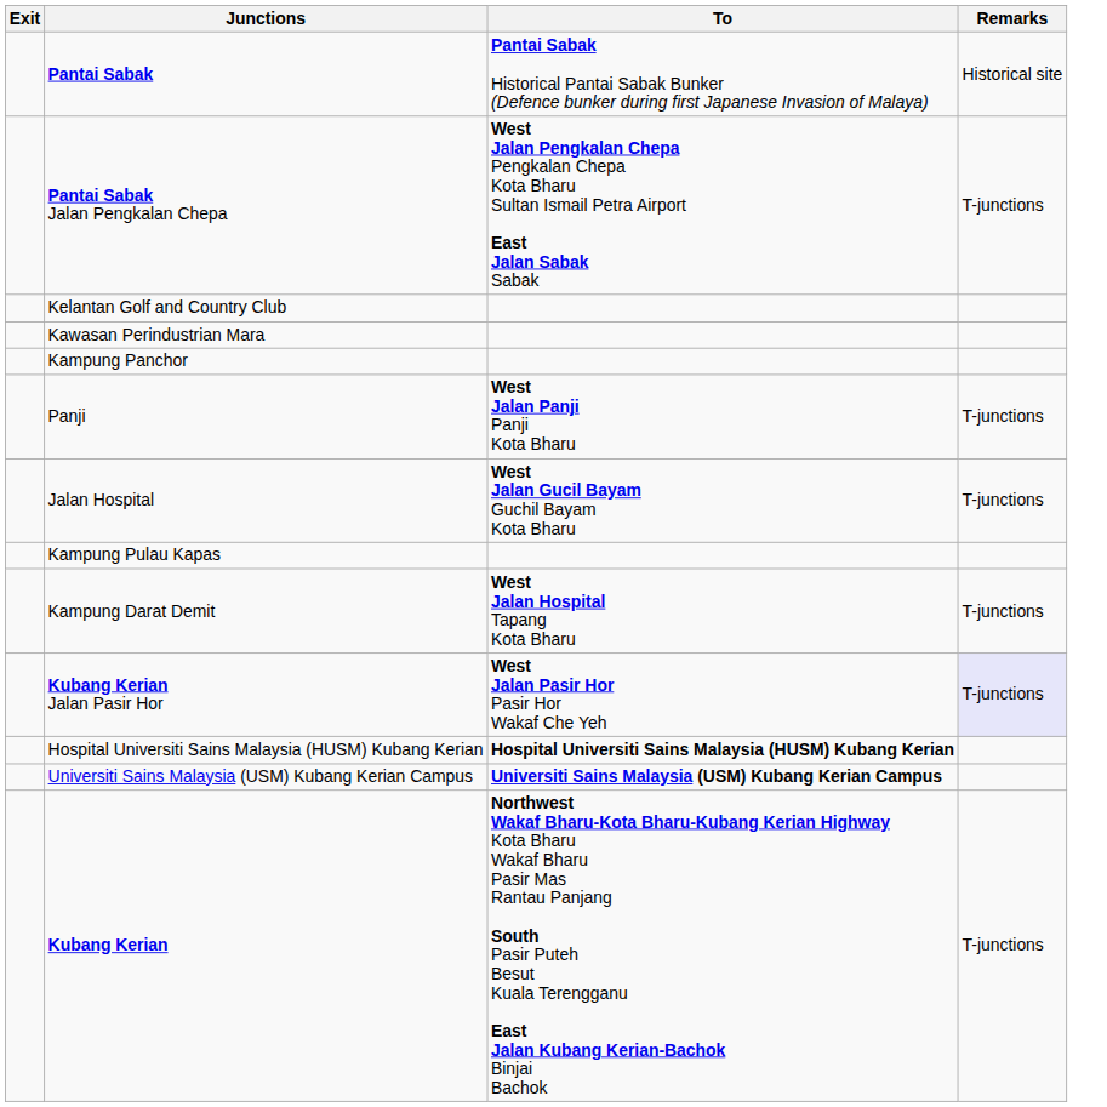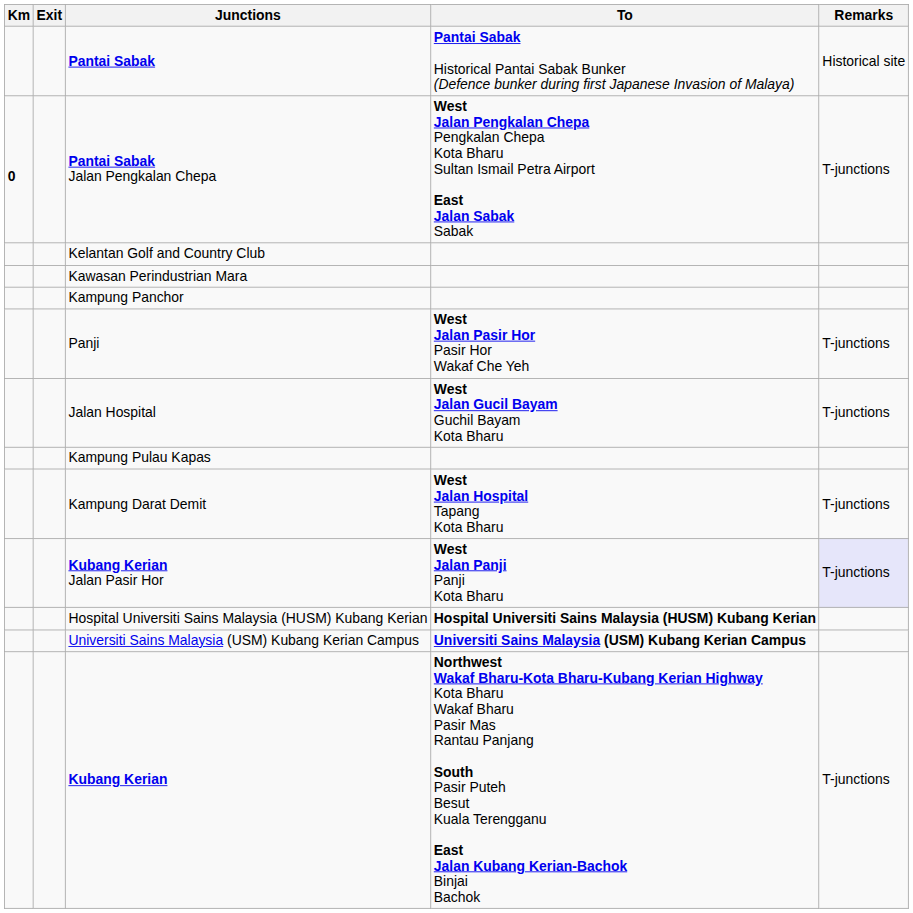+ column: Km | 0
Panji | To: West Jalan Panji Panji Kota Bharu -> West Jalan Pasir Hor Pasir Hor Wakaf Che Yeh
Kubang Kerian Jalan Pasir Hor | To: West Jalan Pasir Hor Pasir Hor Wakaf Che Yeh -> West Jalan Panji Panji Kota Bharu
